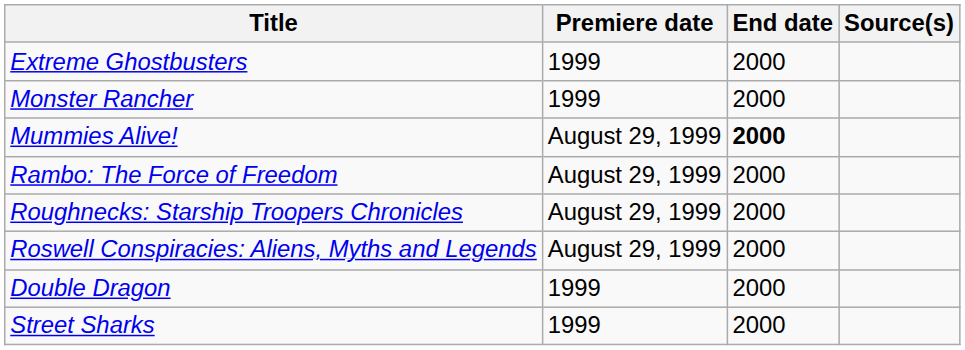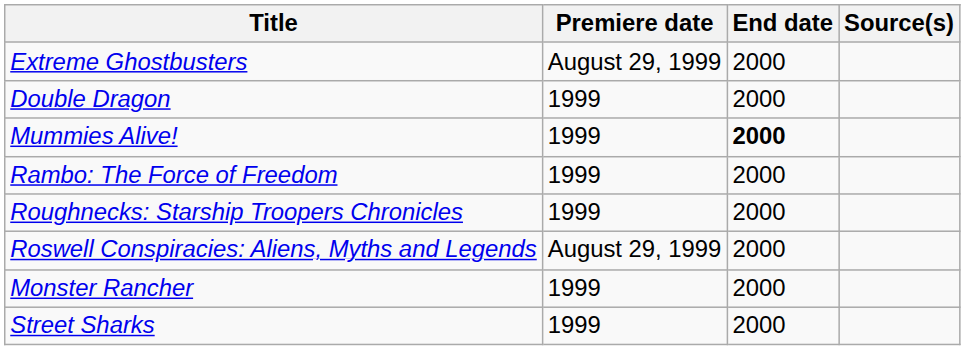Extreme Ghostbusters | Premiere date: 1999 -> August 29, 1999
rows swapped: Monster Rancher <-> Double Dragon
Mummies Alive! | Premiere date: August 29, 1999 -> 1999
Rambo: The Force of Freedom | Premiere date: August 29, 1999 -> 1999
Roughnecks: Starship Troopers Chronicles | Premiere date: August 29, 1999 -> 1999
